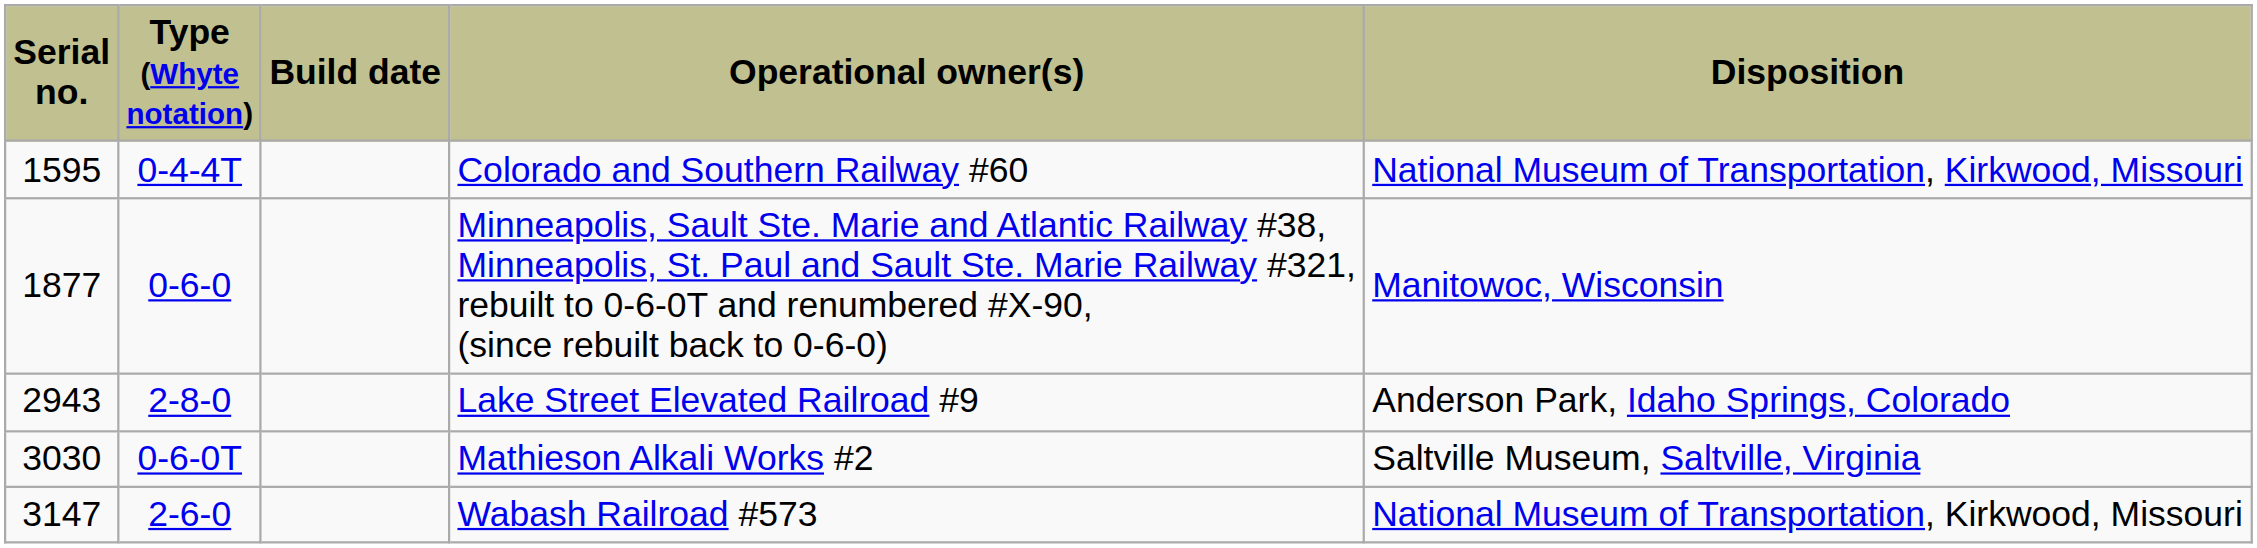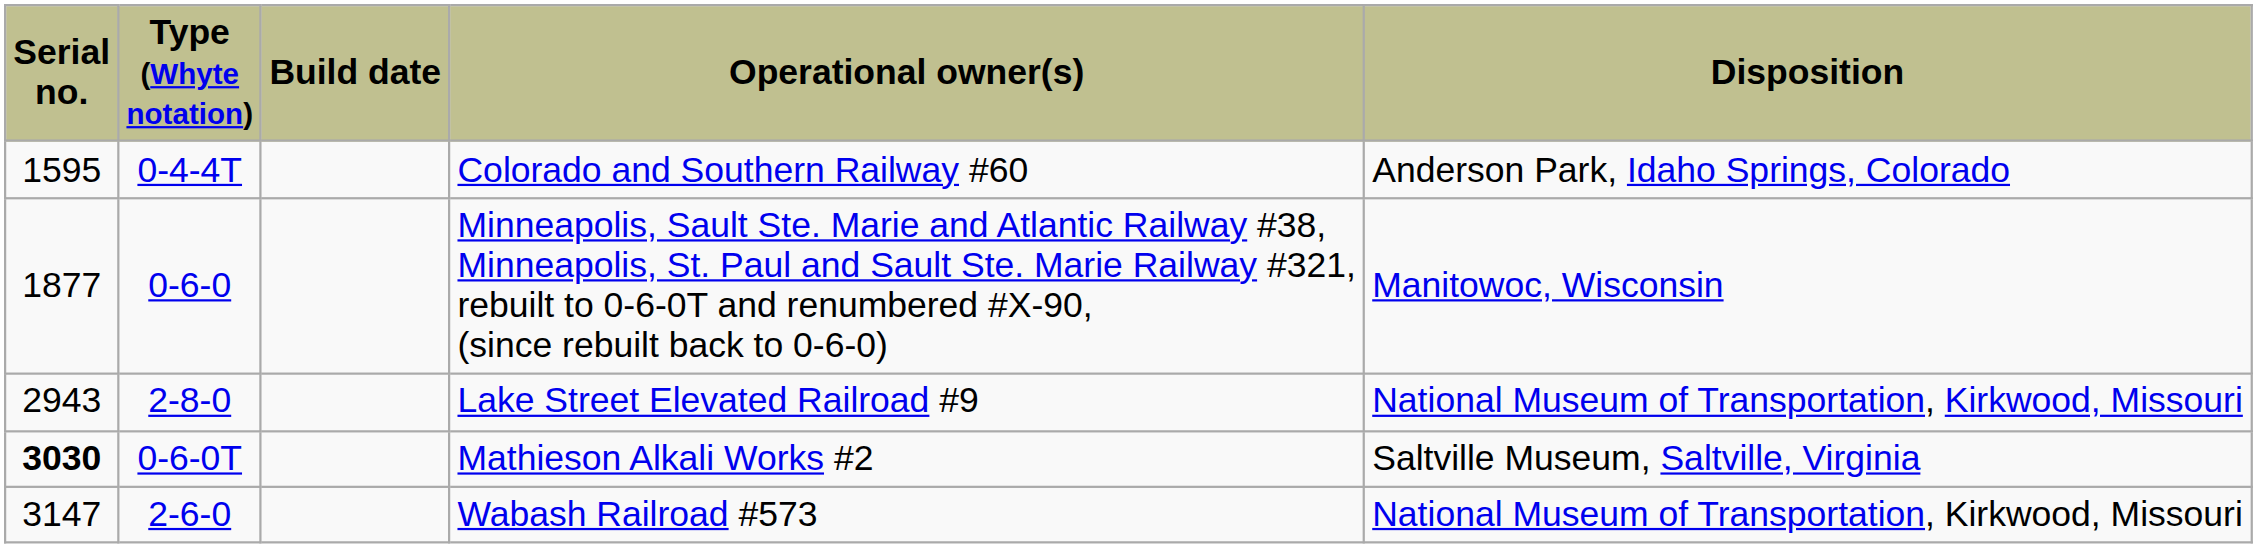Colorado and Southern Railway #60 | Disposition: National Museum of Transportation, Kirkwood, Missouri -> Anderson Park, Idaho Springs, Colorado
Lake Street Elevated Railroad #9 | Disposition: Anderson Park, Idaho Springs, Colorado -> National Museum of Transportation, Kirkwood, Missouri
Mathieson Alkali Works #2 | Serial no.: normal -> bold
